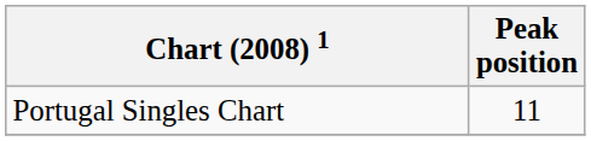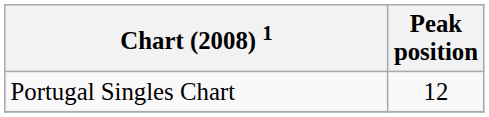Portugal Singles Chart | Peak position: 11 -> 12
